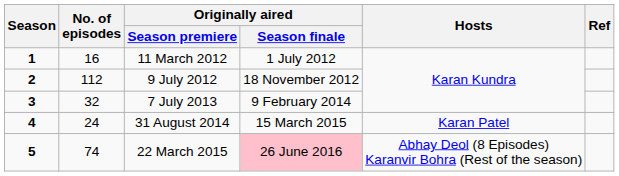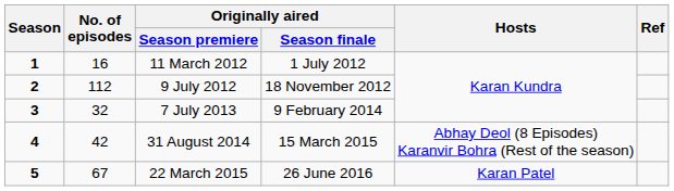31 August 2014 | No. of episodes: 24 -> 42
31 August 2014 | Hosts: Karan Patel -> Abhay Deol (8 Episodes) Karanvir Bohra (Rest of the season)
22 March 2015 | No. of episodes: 74 -> 67
22 March 2015 | Originally aired / Season finale: pink background -> no background
22 March 2015 | Hosts: Abhay Deol (8 Episodes) Karanvir Bohra (Rest of the season) -> Karan Patel
